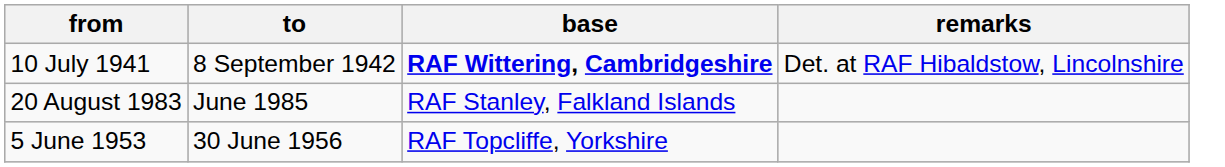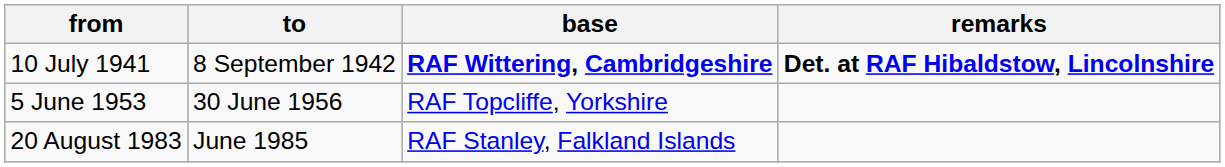10 July 1941 | remarks: normal -> bold
rows swapped: 5 June 1953 <-> 20 August 1983
